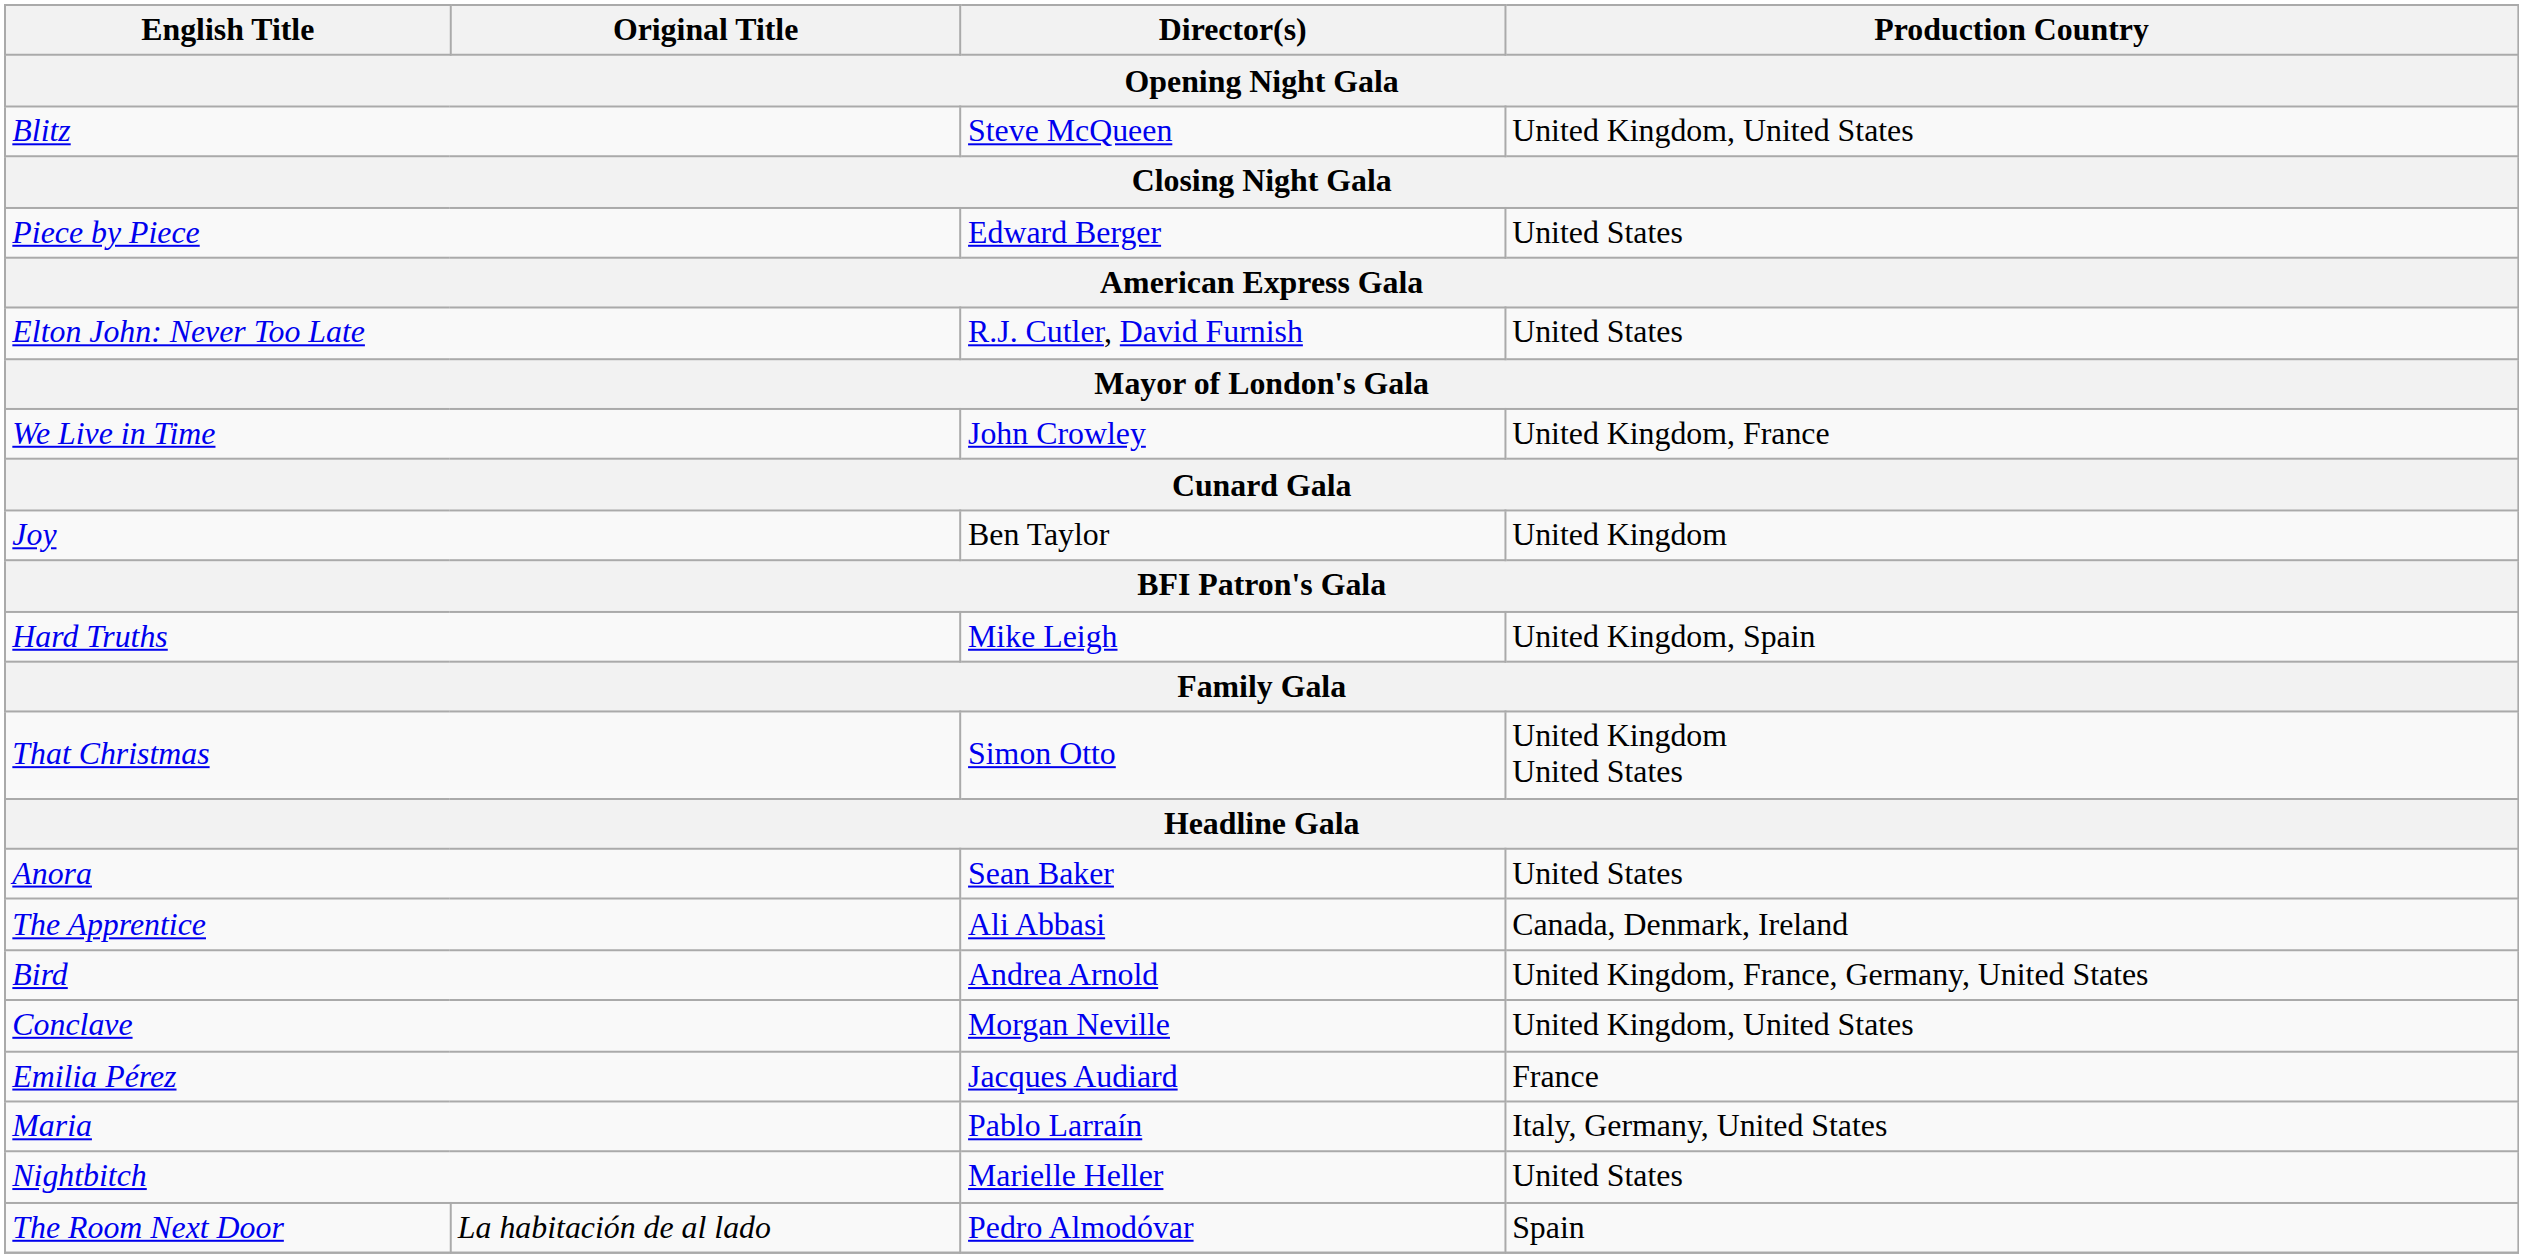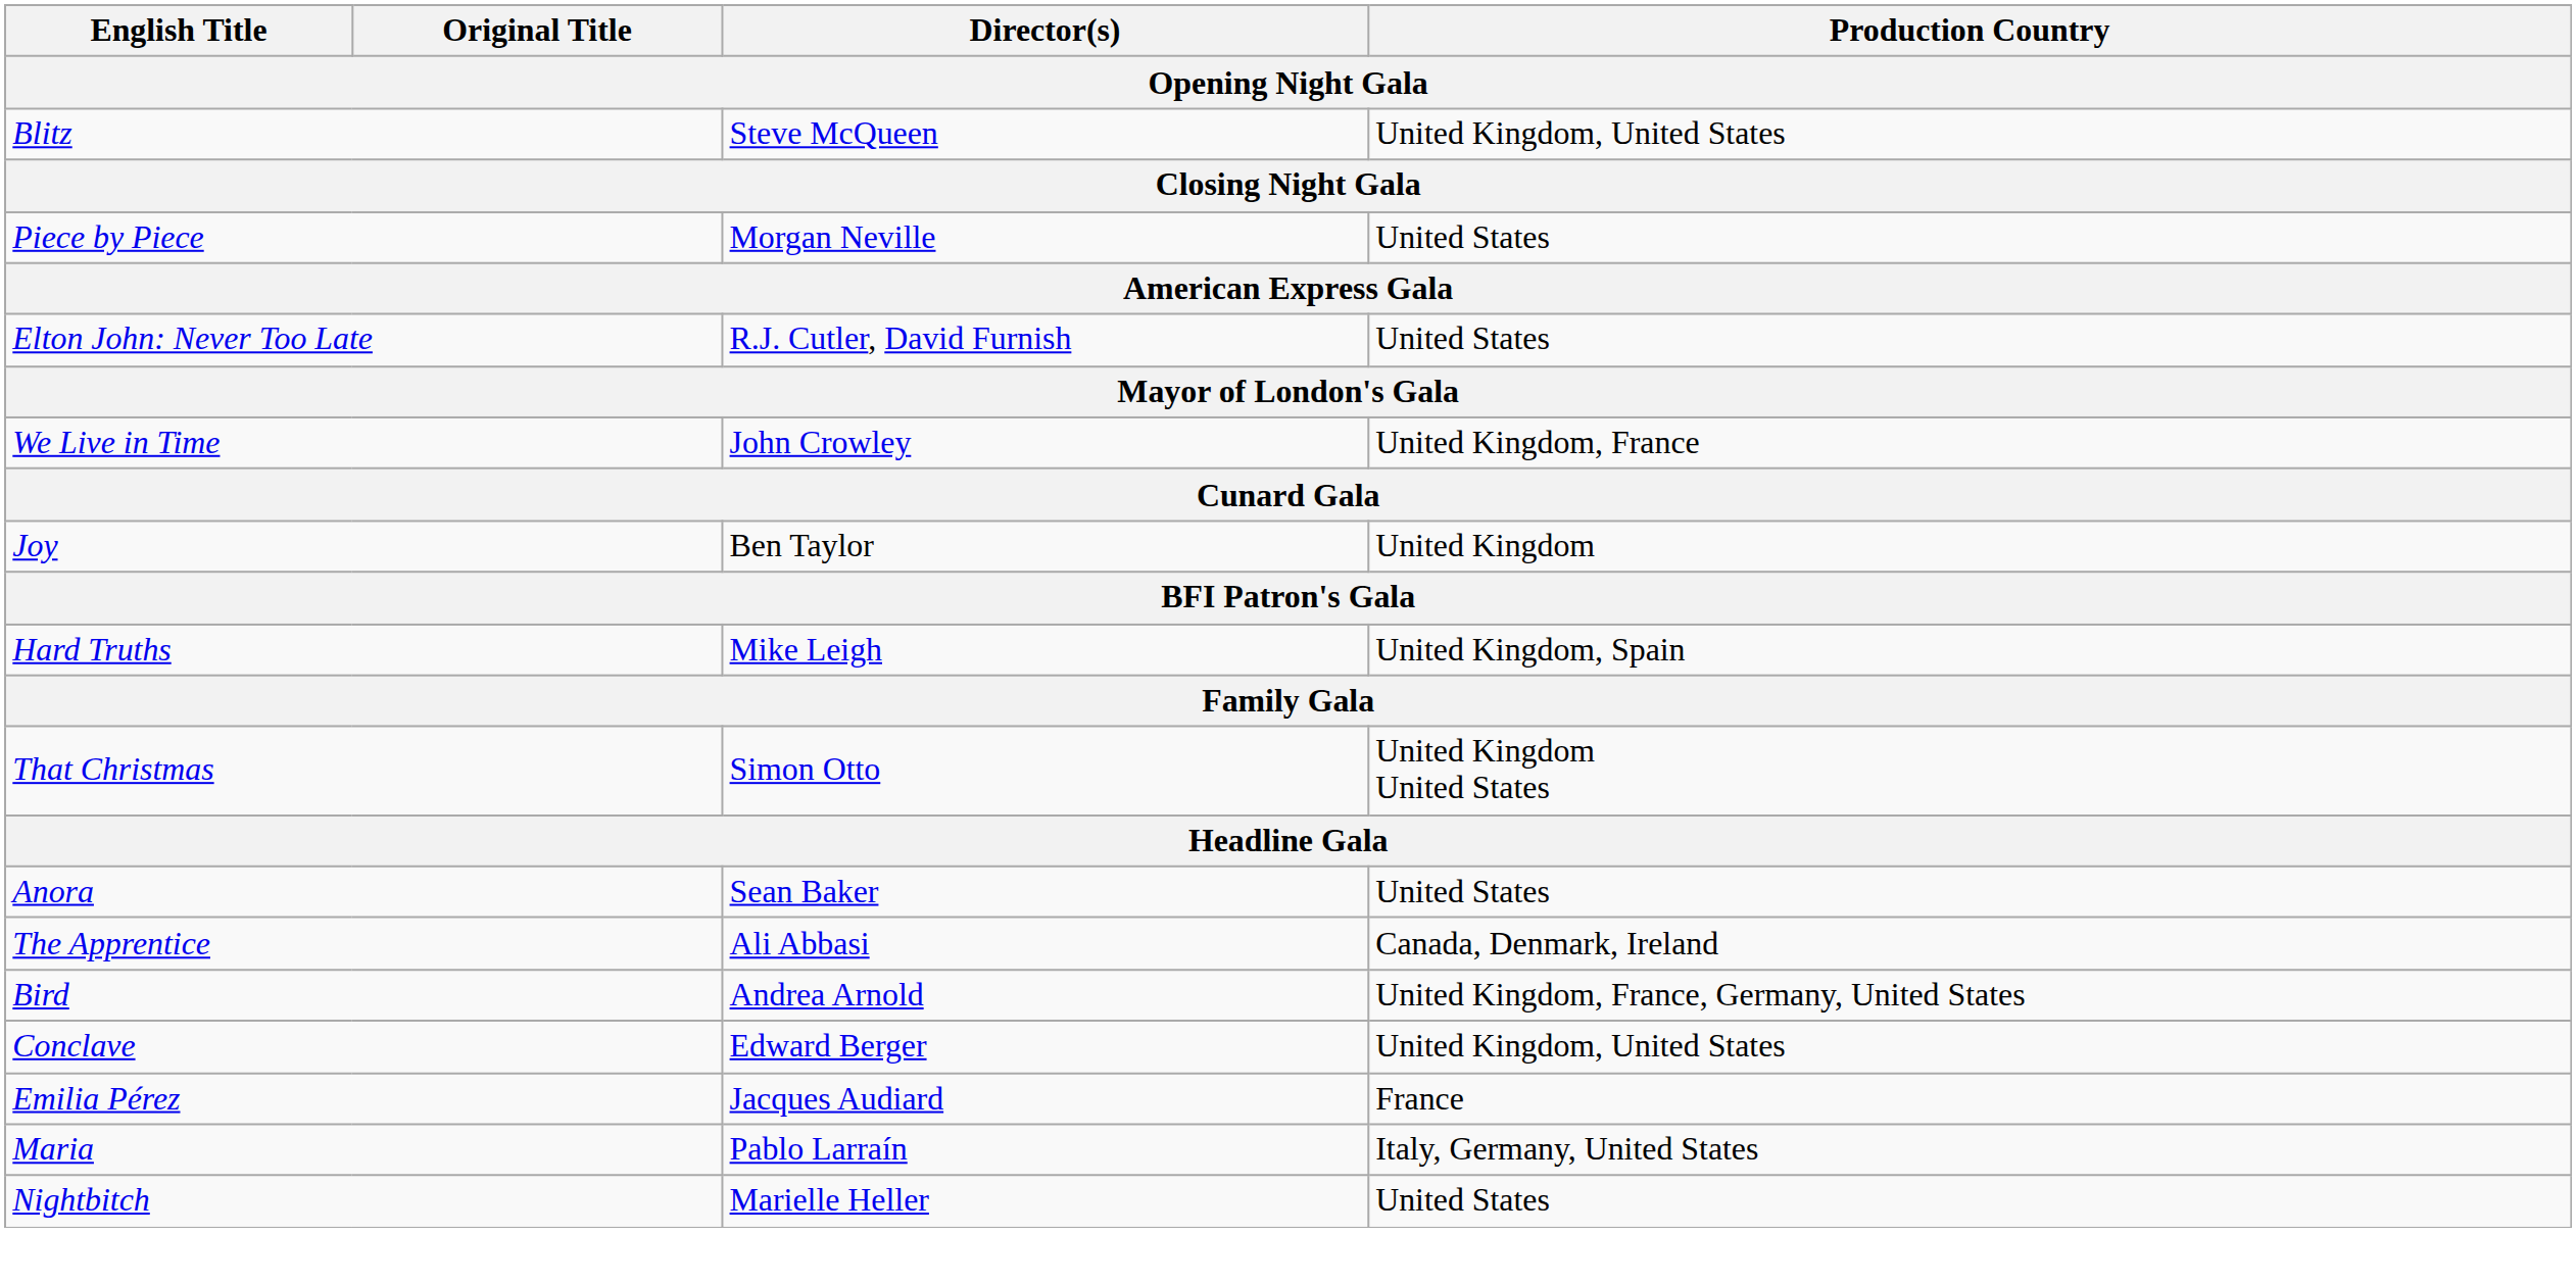Piece by Piece | Director(s): Edward Berger -> Morgan Neville
Conclave | Director(s): Morgan Neville -> Edward Berger
- row: The Room Next Door | La habitación de al lado | Pedro Almodóvar | Spain
